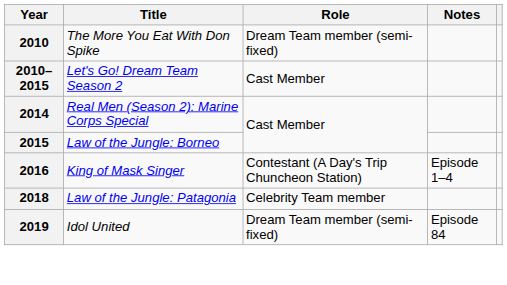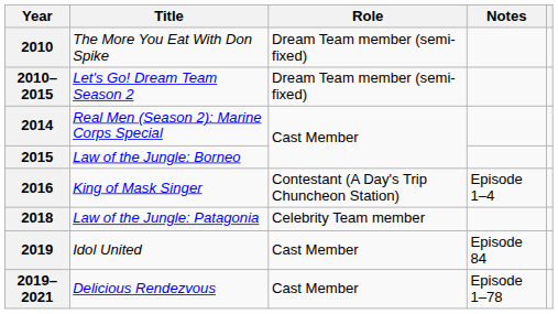2010–2015 | Role: Cast Member -> Dream Team member (semi-fixed)
2019 | Role: Dream Team member (semi-fixed) -> Cast Member
+ row: 2019–2021 | Delicious Rendezvous | Cast Member | Episode 1–78
